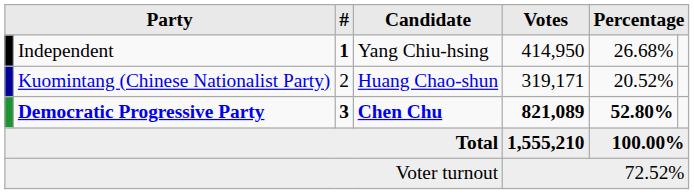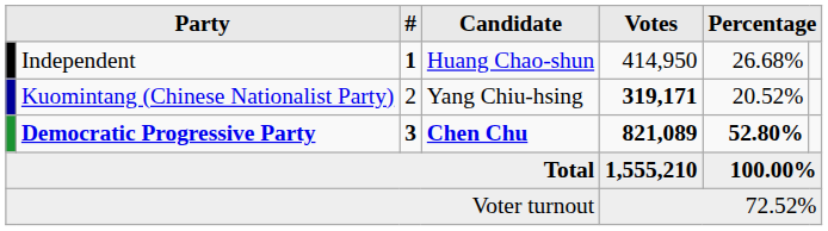Independent | Candidate: Yang Chiu-hsing -> Huang Chao-shun
Kuomintang (Chinese Nationalist Party) | Candidate: Huang Chao-shun -> Yang Chiu-hsing
Kuomintang (Chinese Nationalist Party) | Votes: normal -> bold
